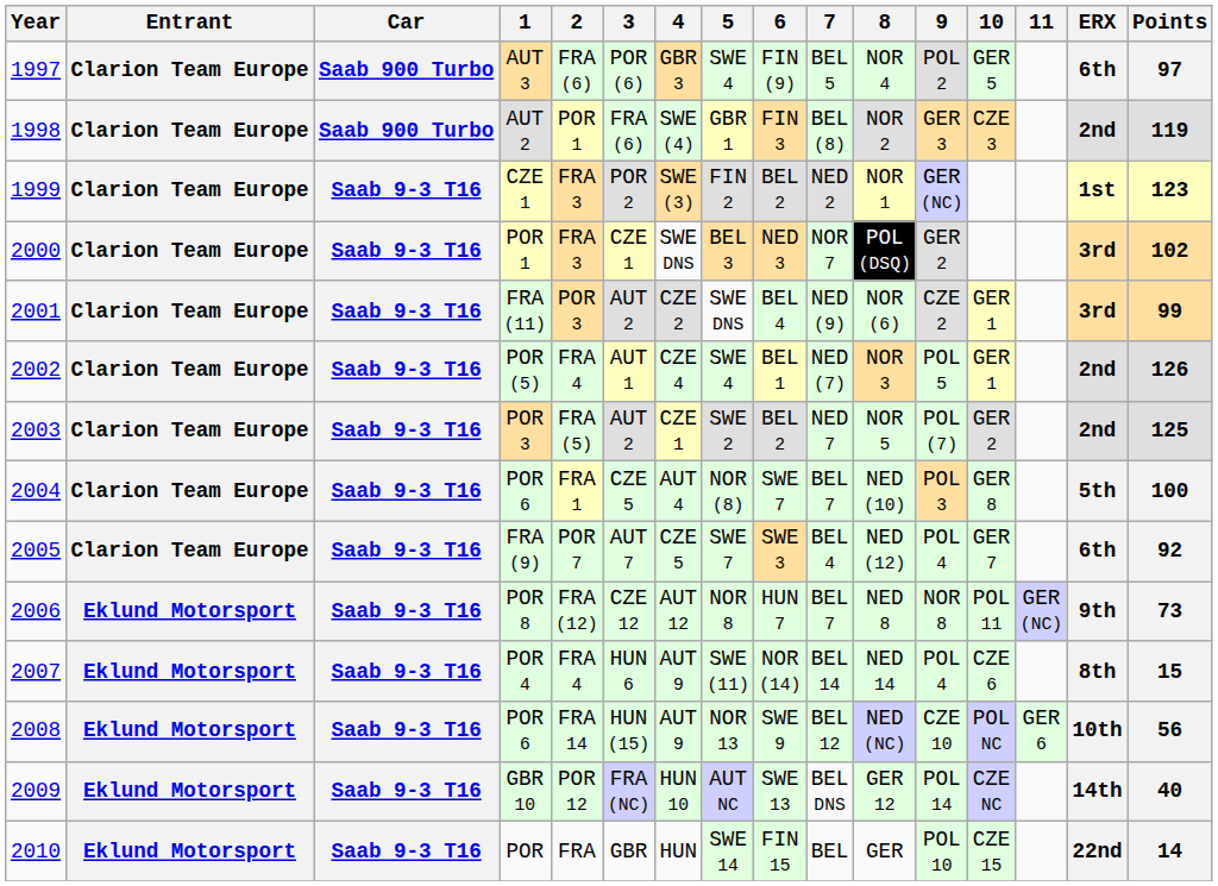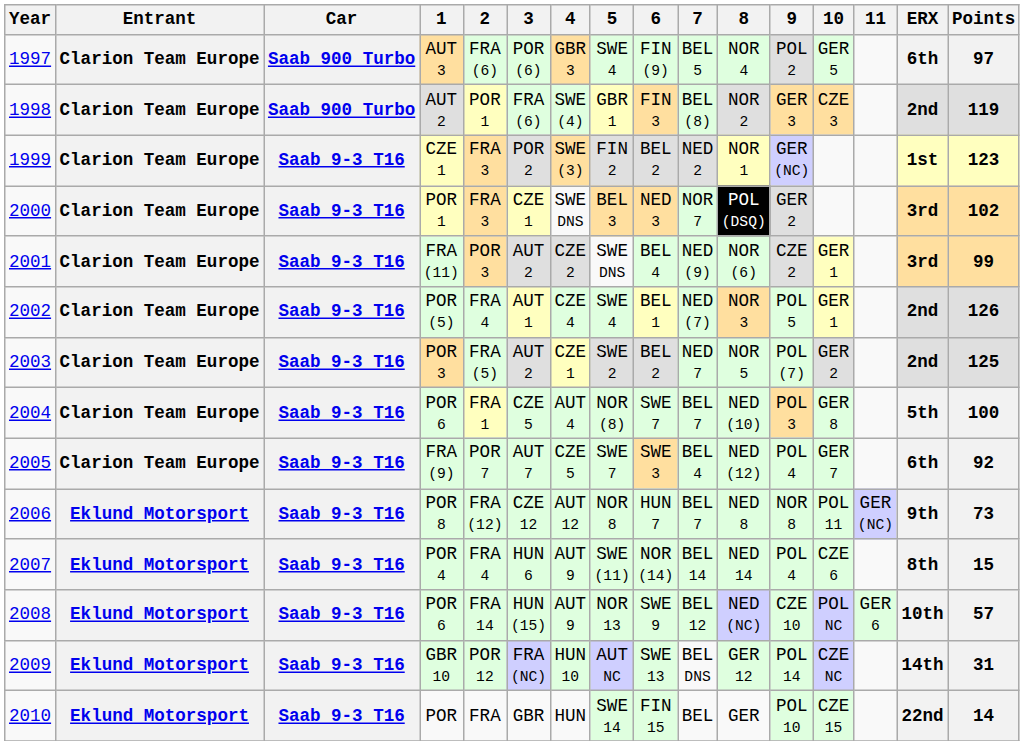2008 / POR 6 | Points: 56 -> 57
GBR 10 | Points: 40 -> 31
